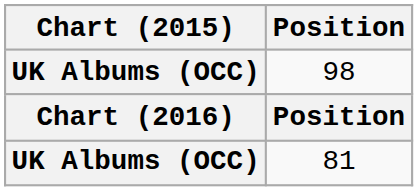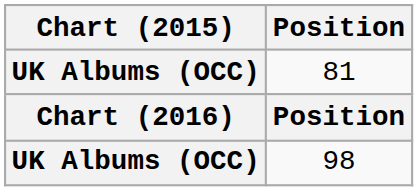rows swapped: 81 <-> 98
